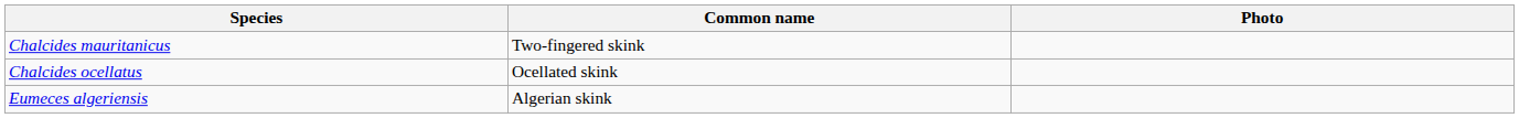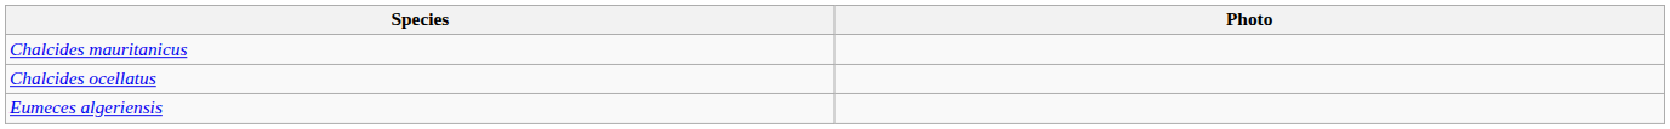- column: Common name | Two-fingered skink | Ocellated skink | Algerian skink
